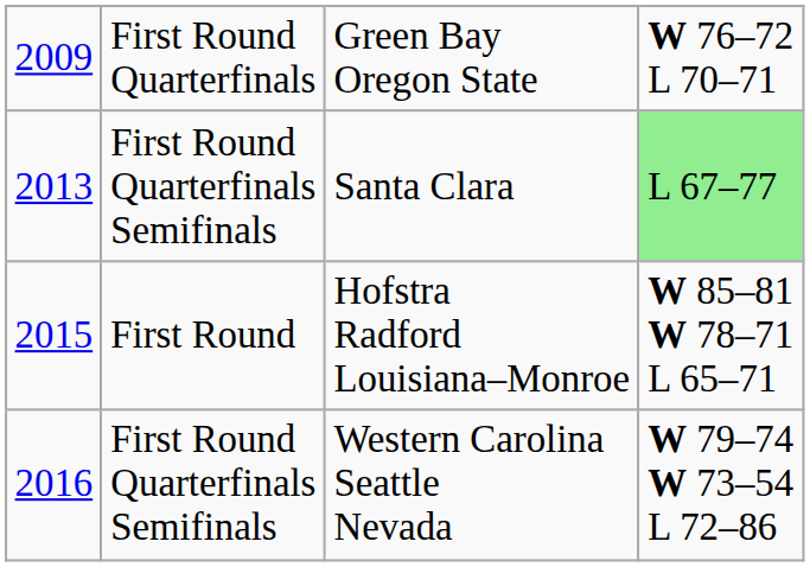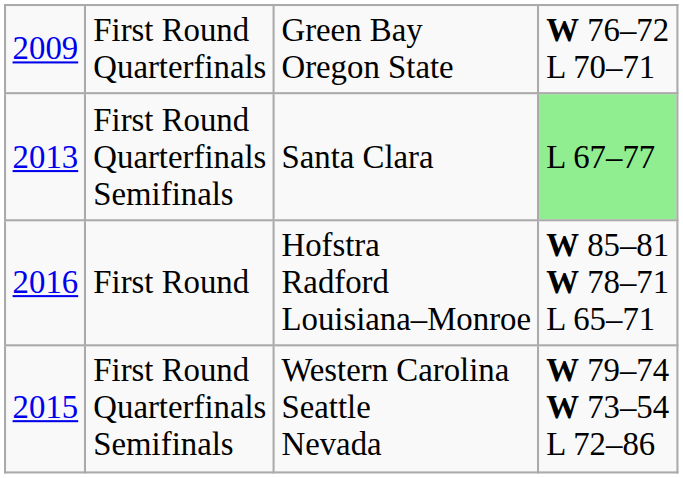Hofstra Radford Louisiana–Monroe | column 1: 2015 -> 2016
Western Carolina Seattle Nevada | column 1: 2016 -> 2015
